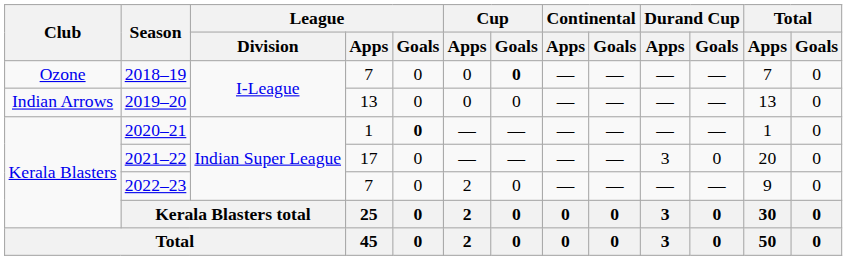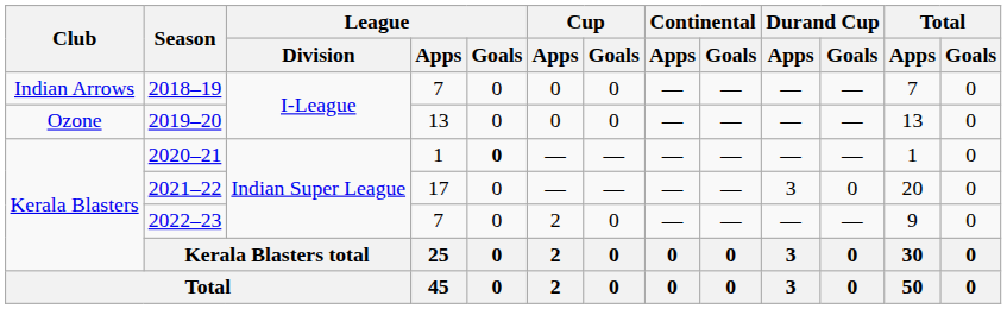2018–19 | Club: Ozone -> Indian Arrows
2018–19 | Cup / Goals: bold -> normal
2019–20 | Club: Indian Arrows -> Ozone
